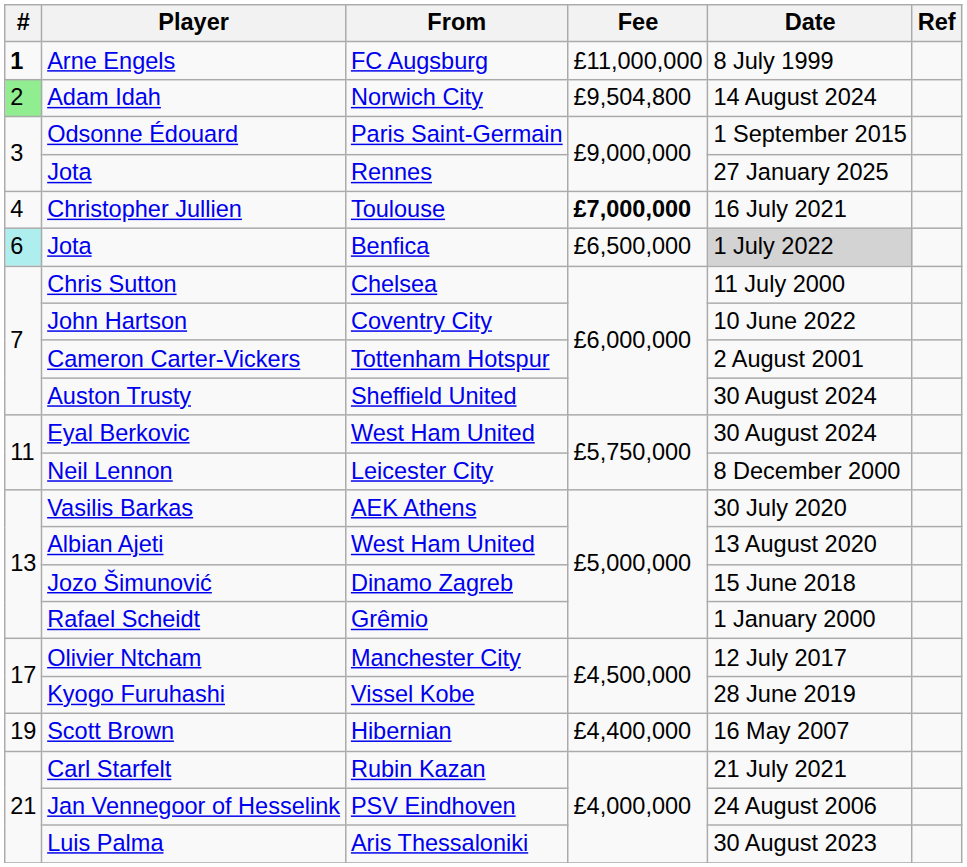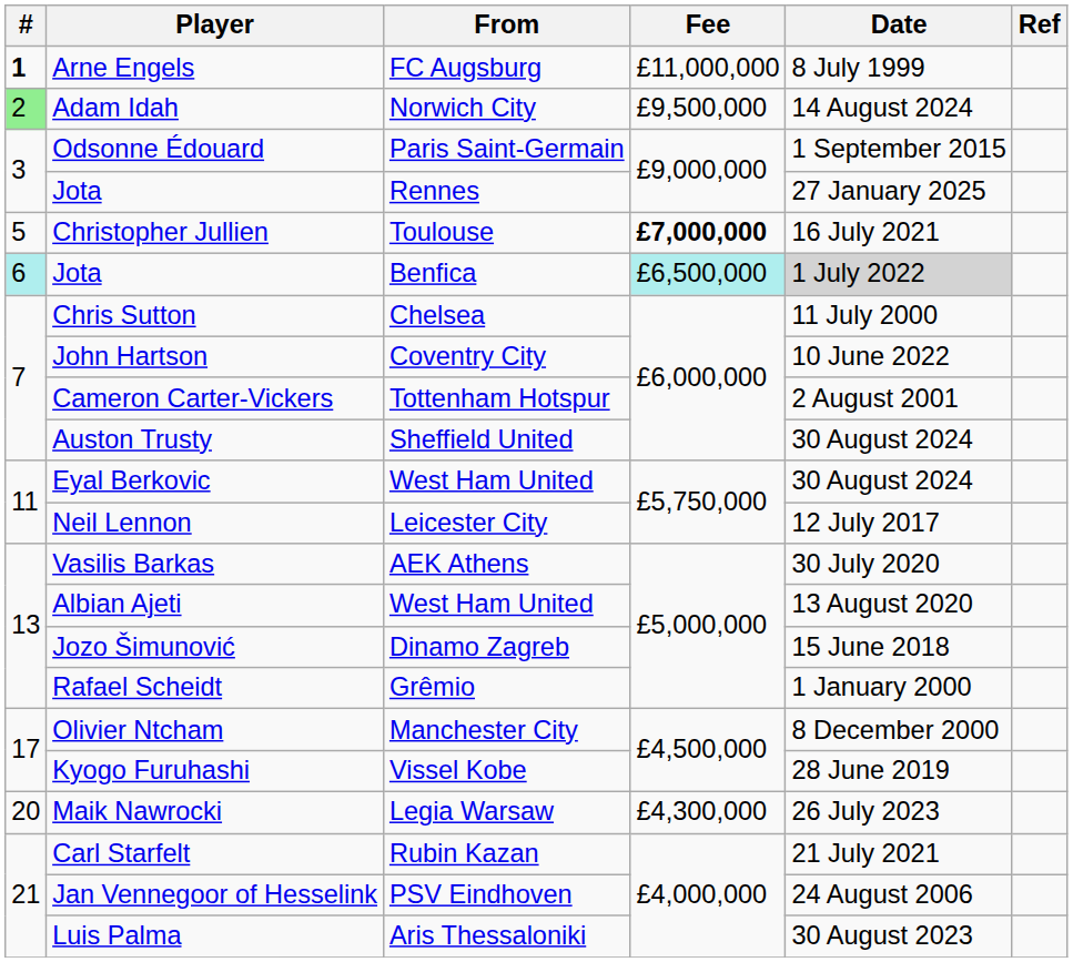Adam Idah | Fee: £9,504,800 -> £9,500,000
Christopher Jullien | #: 4 -> 5
Jota / Benfica | Fee: no background -> paleturquoise background
Neil Lennon | Date: 8 December 2000 -> 12 July 2017
Olivier Ntcham | Date: 12 July 2017 -> 8 December 2000
- row: 19 | Scott Brown | Hibernian | £4,400,000 | 16 May 2007
+ row: 20 | Maik Nawrocki | Legia Warsaw | £4,300,000 | 26 July 2023
